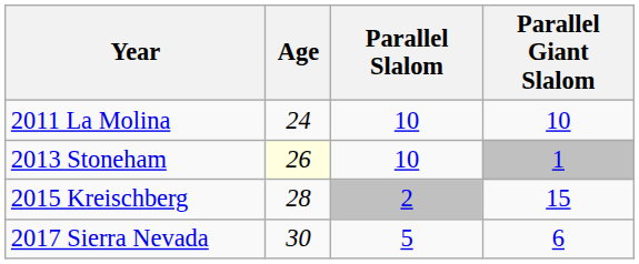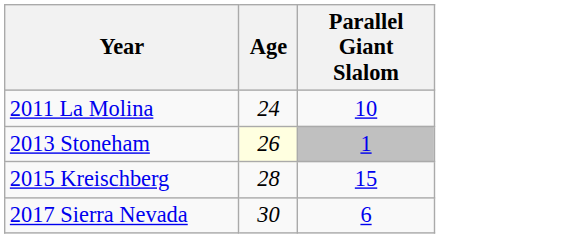- column: Parallel Slalom | 10 | 10 | 2 | 5
